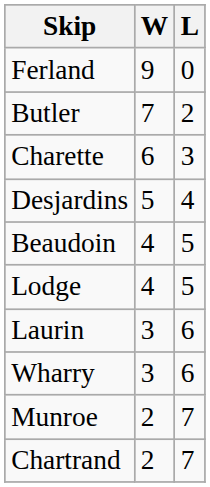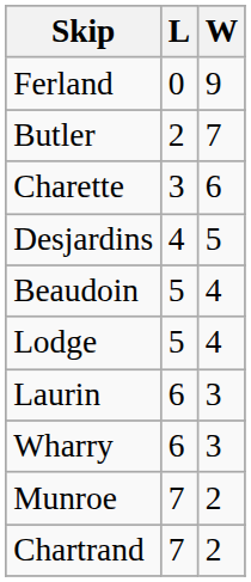columns swapped: W <-> L
